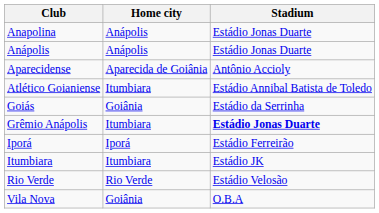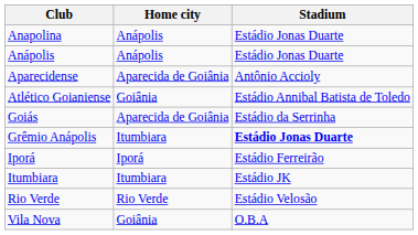Atlético Goianiense | Home city: Itumbiara -> Goiânia
Goiás | Home city: Goiânia -> Aparecida de Goiânia
